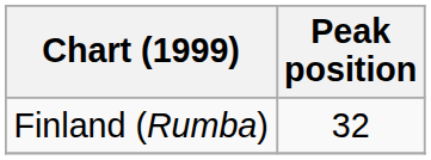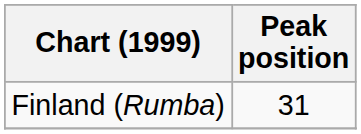Finland (Rumba) | Peak position: 32 -> 31
